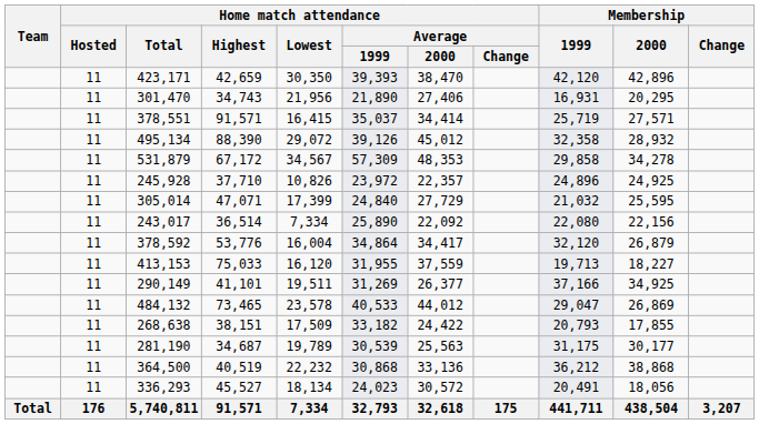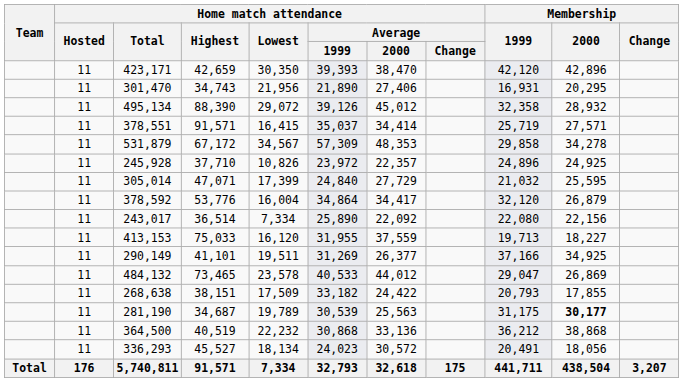rows swapped: 378,551 <-> 495,134
rows swapped: 378,592 <-> 243,017
281,190 | Membership / 2000: normal -> bold
